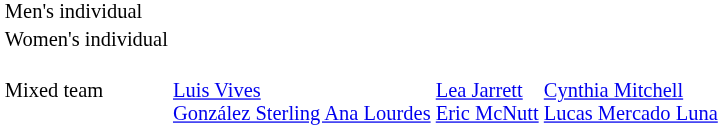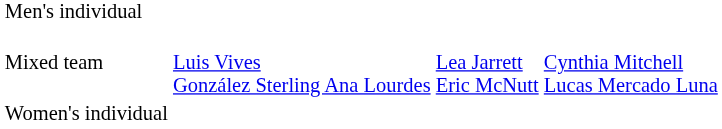rows swapped: Women's individual <-> Mixed team
